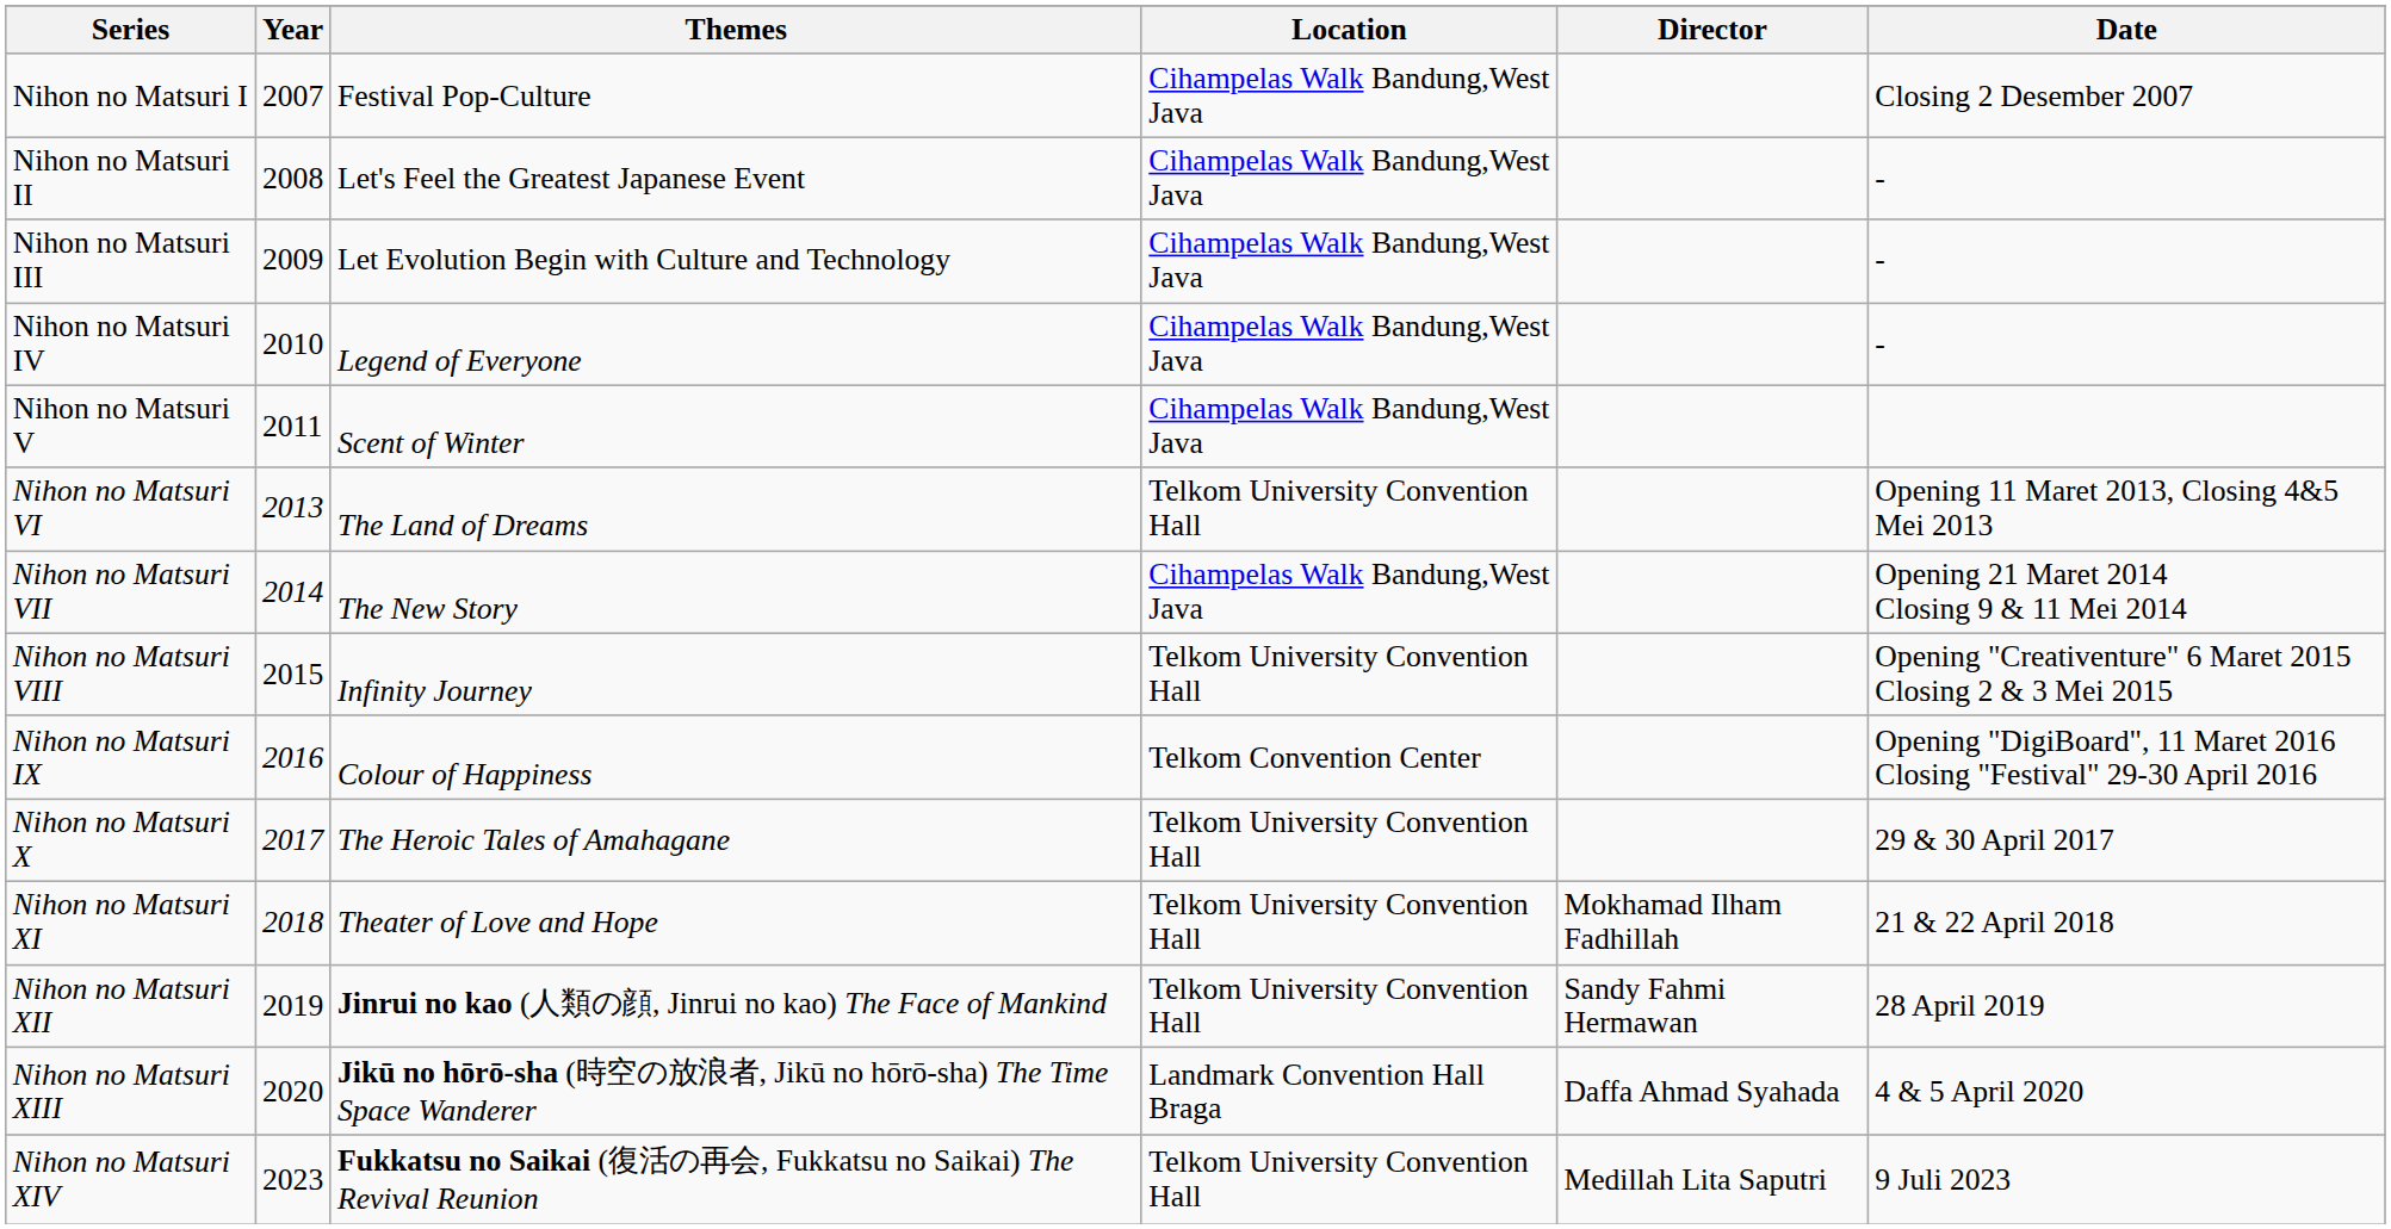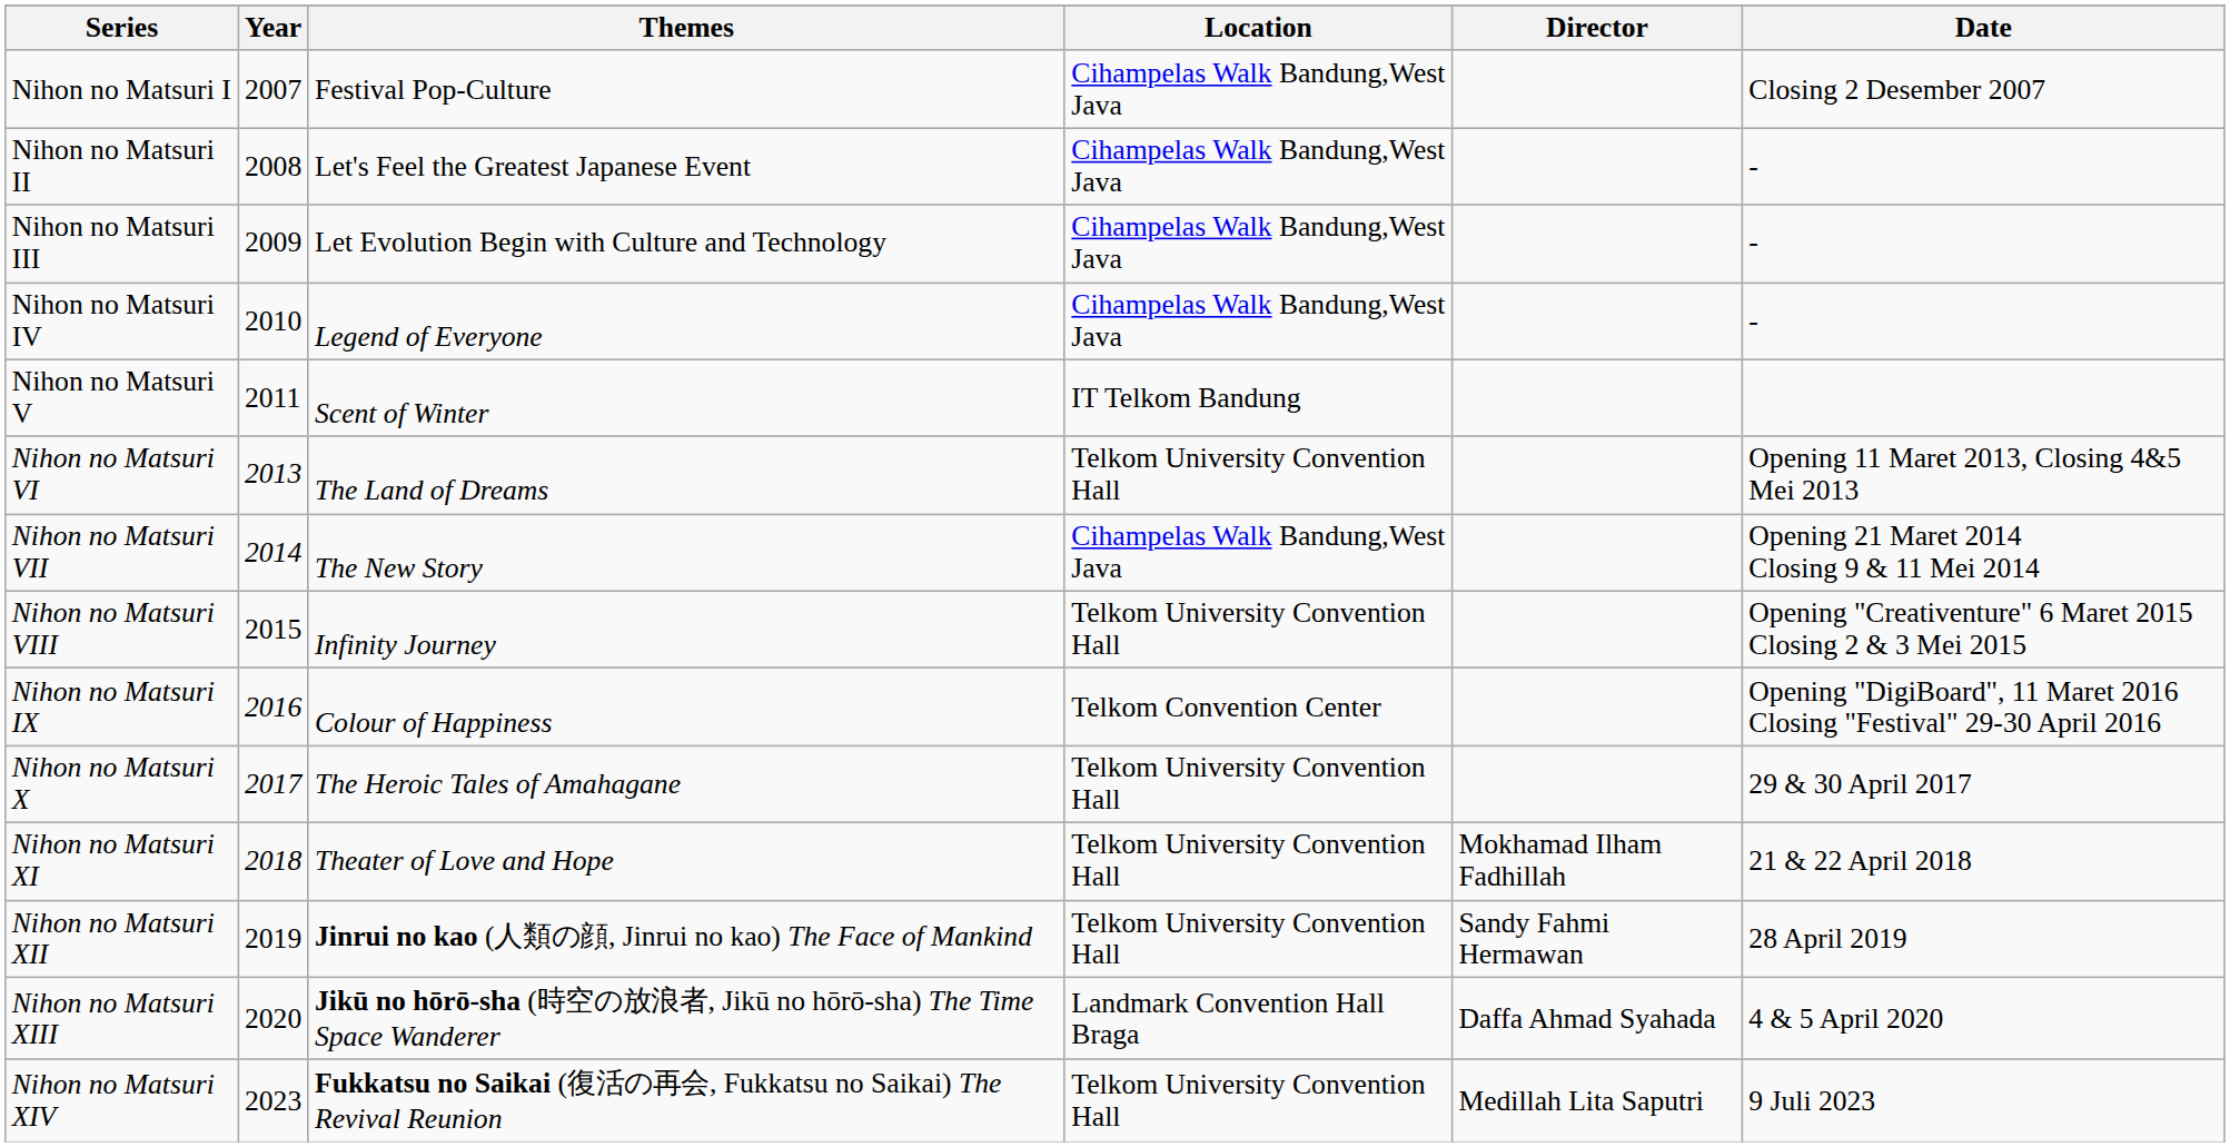Nihon no Matsuri V | Location: Cihampelas Walk Bandung,West Java -> IT Telkom Bandung
